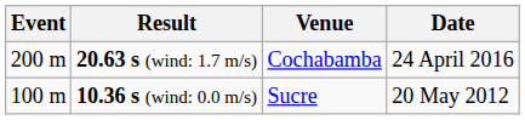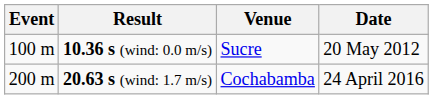rows swapped: 10.36 s (wind: 0.0 m/s) <-> 20.63 s (wind: 1.7 m/s)
